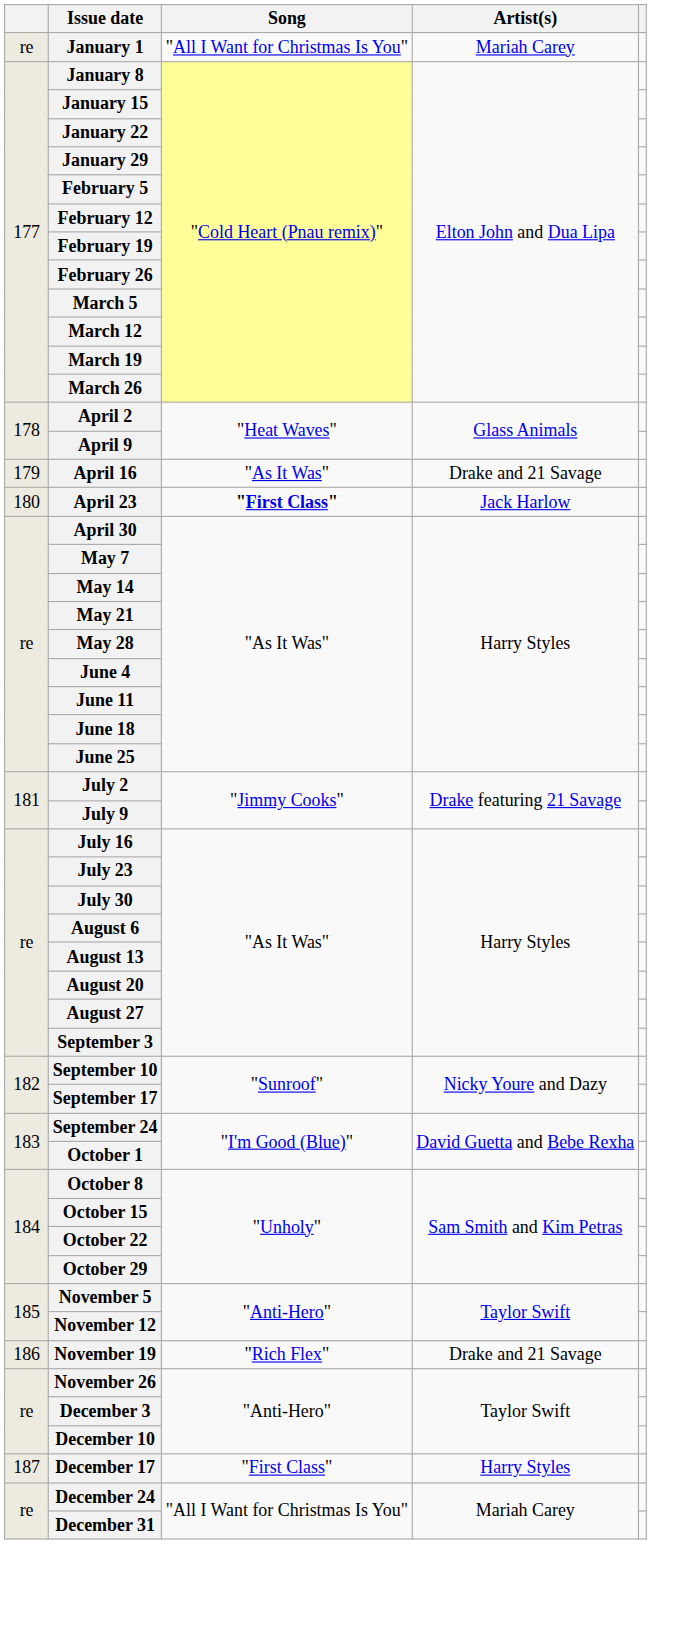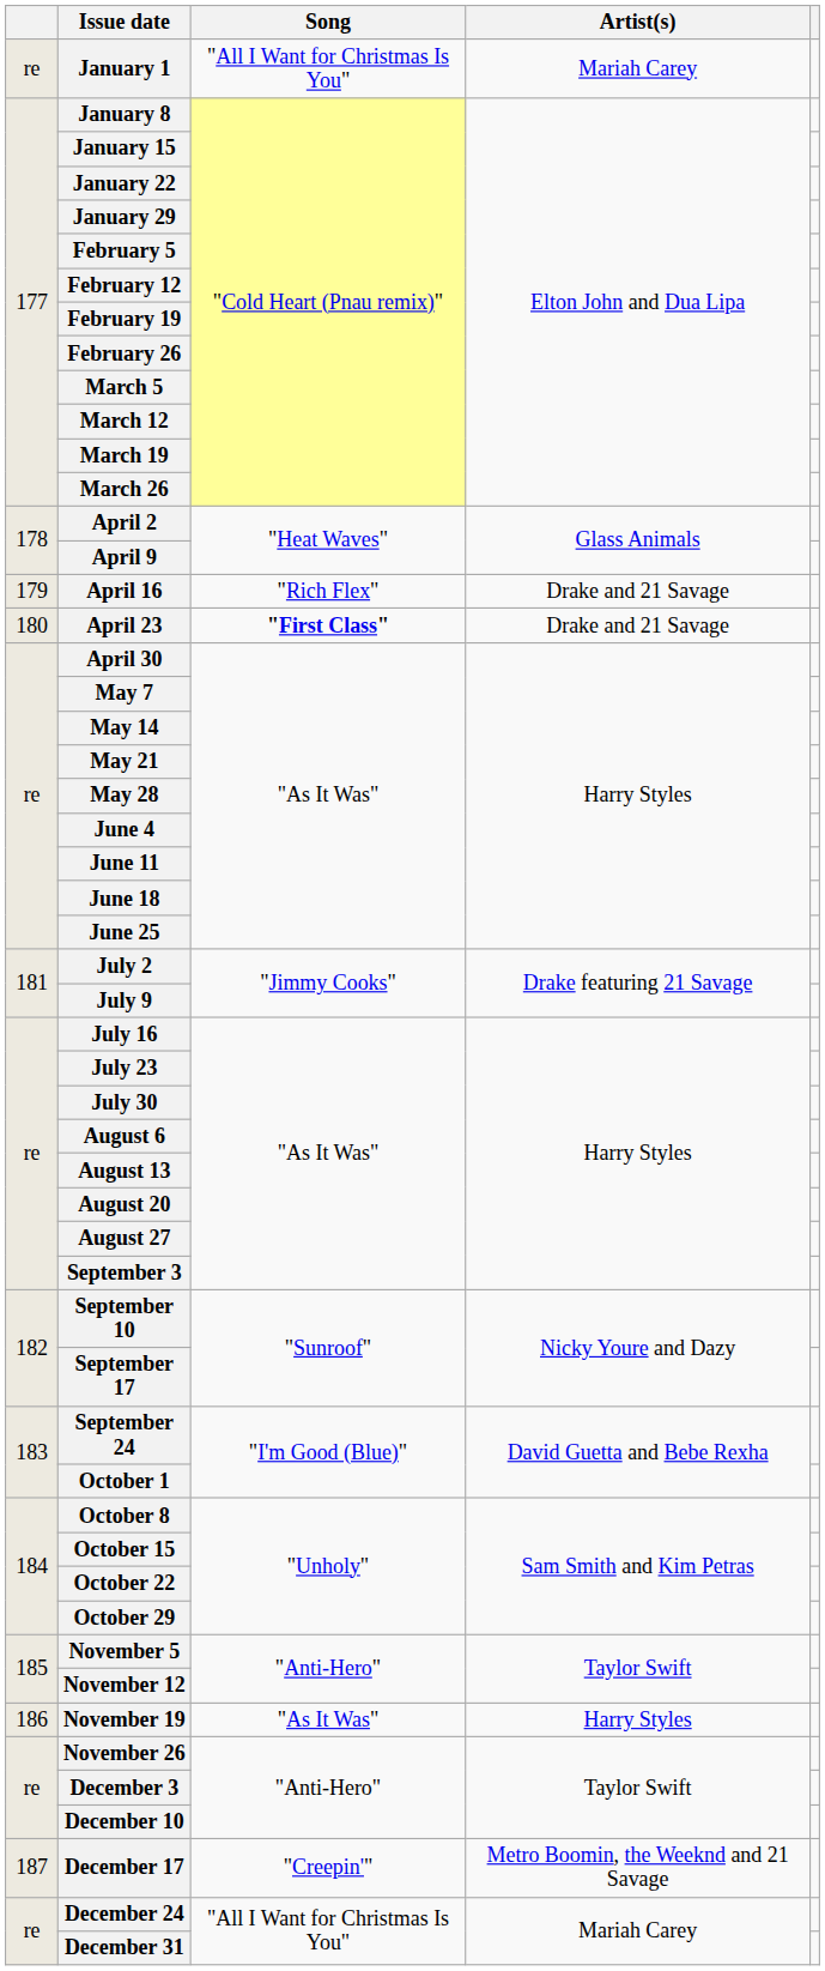April 16 | Song: "As It Was" -> "Rich Flex"
April 23 | Artist(s): Jack Harlow -> Drake and 21 Savage
November 19 | Song: "Rich Flex" -> "As It Was"
November 19 | Artist(s): Drake and 21 Savage -> Harry Styles
December 17 | Song: "First Class" -> "Creepin'"
December 17 | Artist(s): Harry Styles -> Metro Boomin, the Weeknd and 21 Savage
